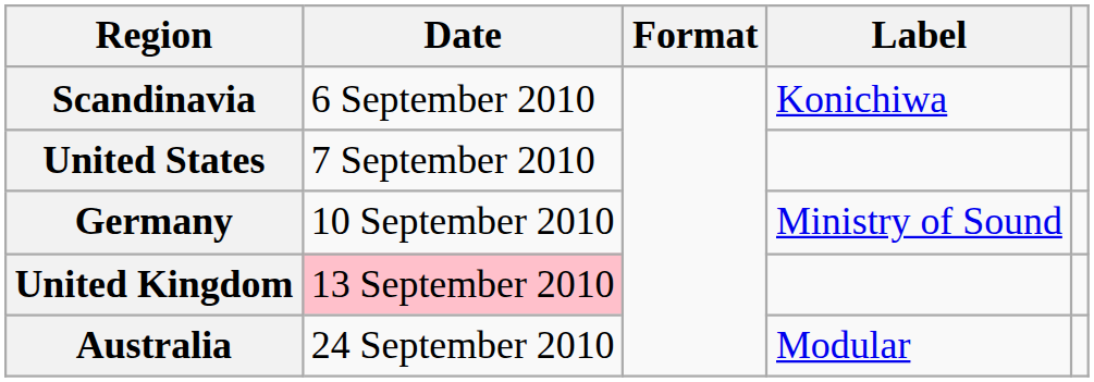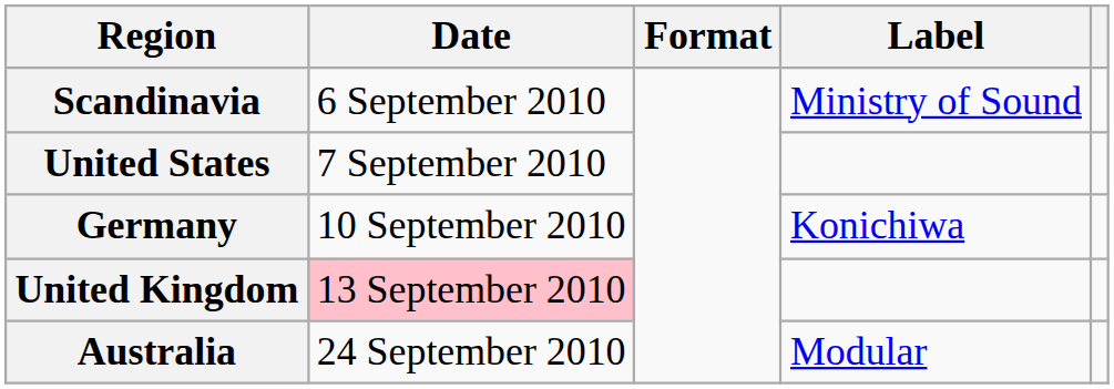Scandinavia | Label: Konichiwa -> Ministry of Sound
Germany | Label: Ministry of Sound -> Konichiwa
